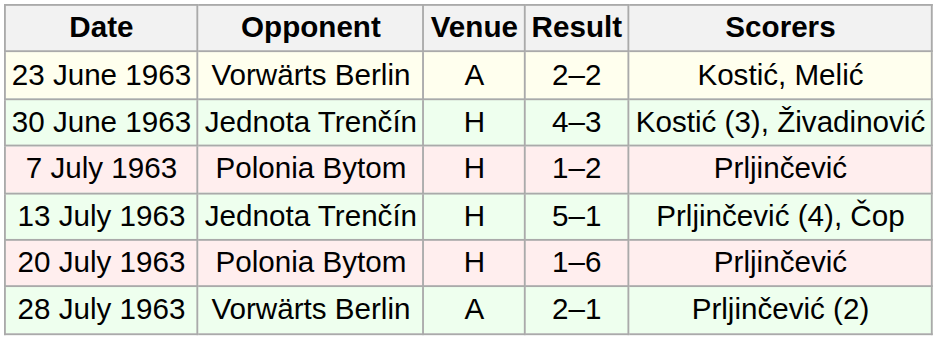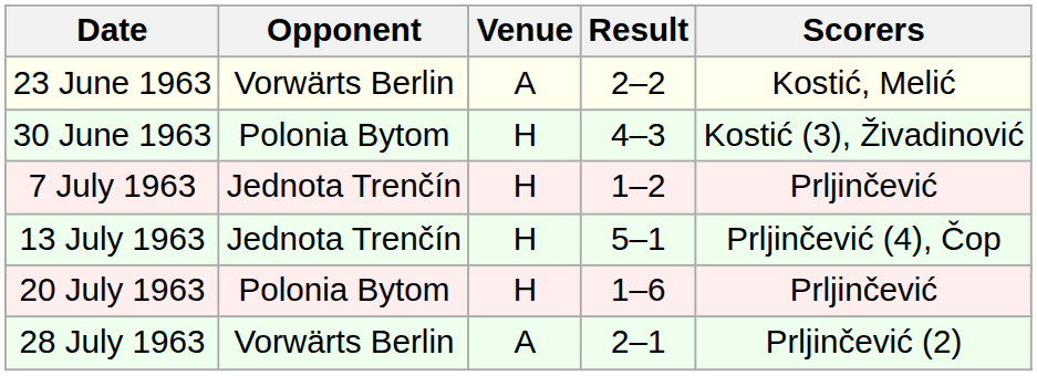30 June 1963 | Opponent: Jednota Trenčín -> Polonia Bytom
7 July 1963 | Opponent: Polonia Bytom -> Jednota Trenčín
